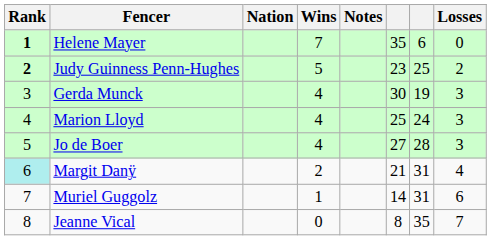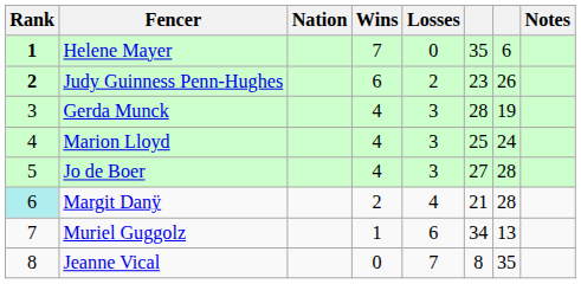columns swapped: Losses <-> Notes
Judy Guinness Penn-Hughes | Wins: 5 -> 6
Judy Guinness Penn-Hughes | column 7: 25 -> 26
Gerda Munck | column 6: 30 -> 28
Margit Danÿ | column 7: 31 -> 28
Muriel Guggolz | column 6: 14 -> 34
Muriel Guggolz | column 7: 31 -> 13
